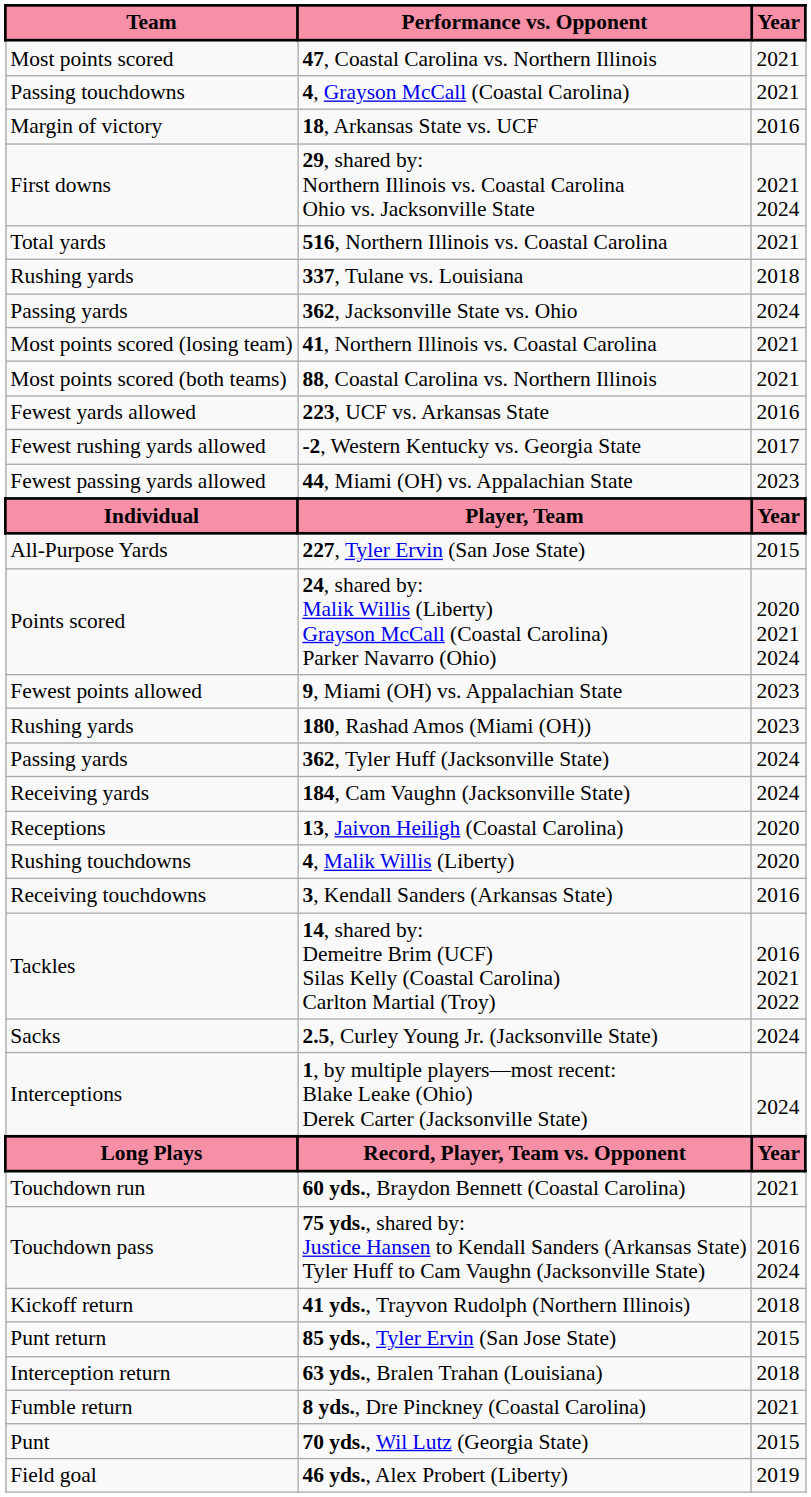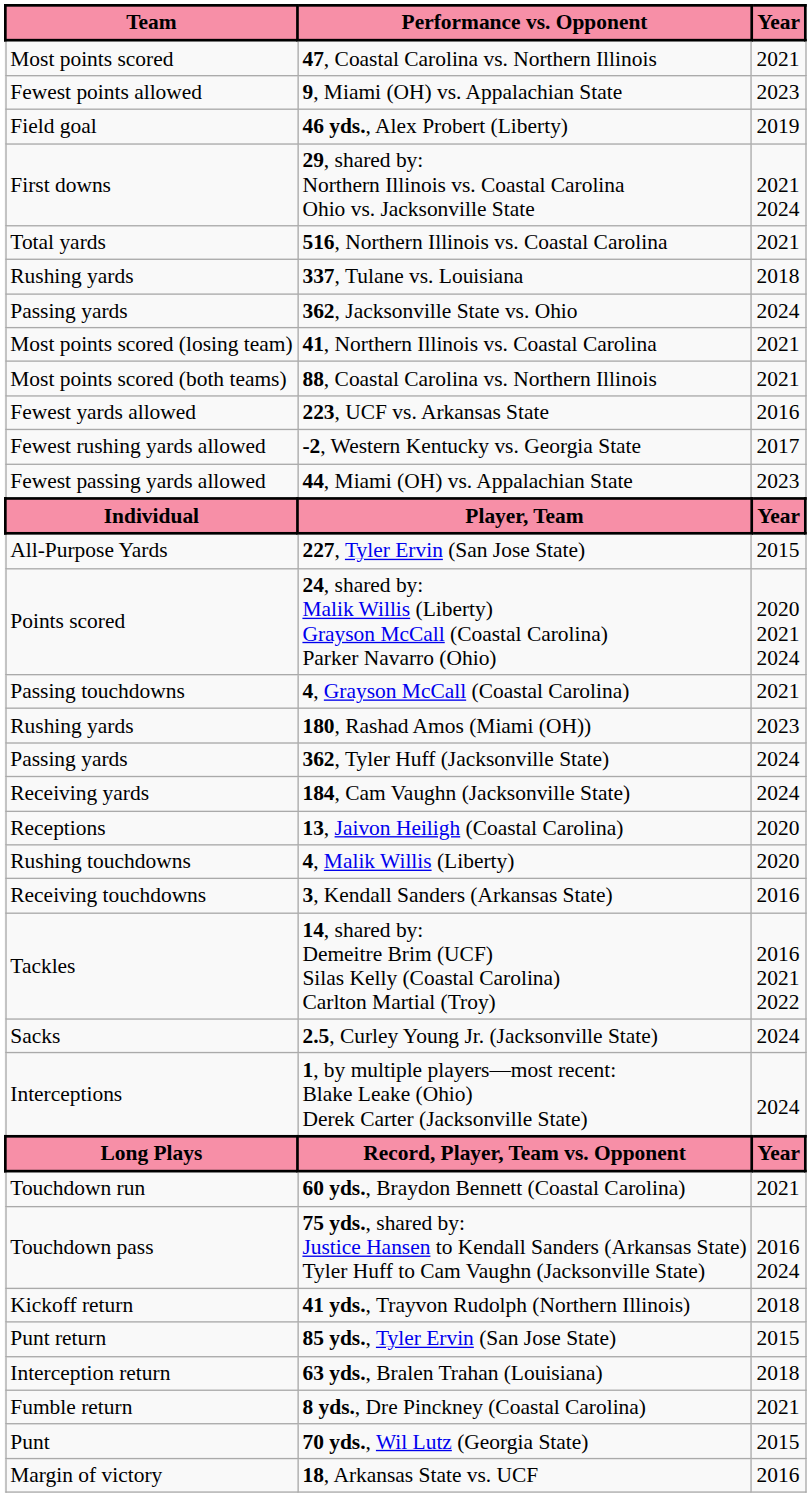rows swapped: 9, Miami (OH) vs. Appalachian State <-> 4, Grayson McCall (Coastal Carolina)
rows swapped: 18, Arkansas State vs. UCF <-> 46 yds., Alex Probert (Liberty)
